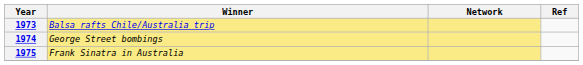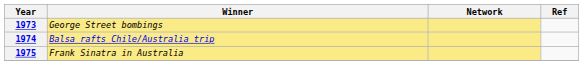1973 | Winner: Balsa rafts Chile/Australia trip -> George Street bombings
1974 | Winner: George Street bombings -> Balsa rafts Chile/Australia trip
